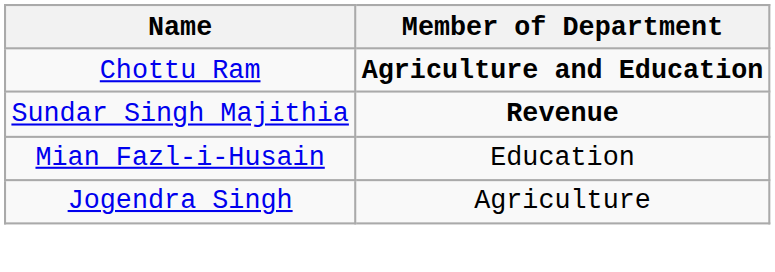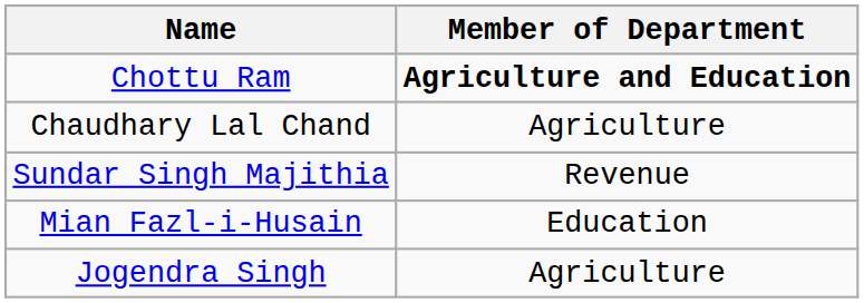+ row: Chaudhary Lal Chand | Agriculture
Sundar Singh Majithia | Member of Department: bold -> normal
